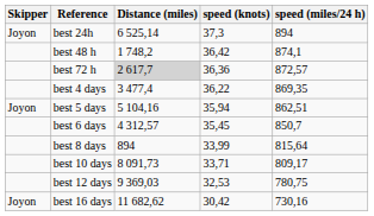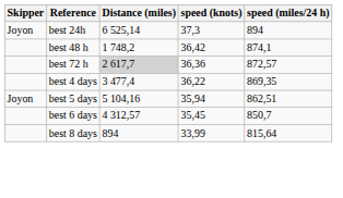- row: best 10 days | 8 091,73 | 33,71 | 809,17
- row: best 12 days | 9 369,03 | 32,53 | 780,75
- row: Joyon | best 16 days | 11 682,62 | 30,42 | 730,16
